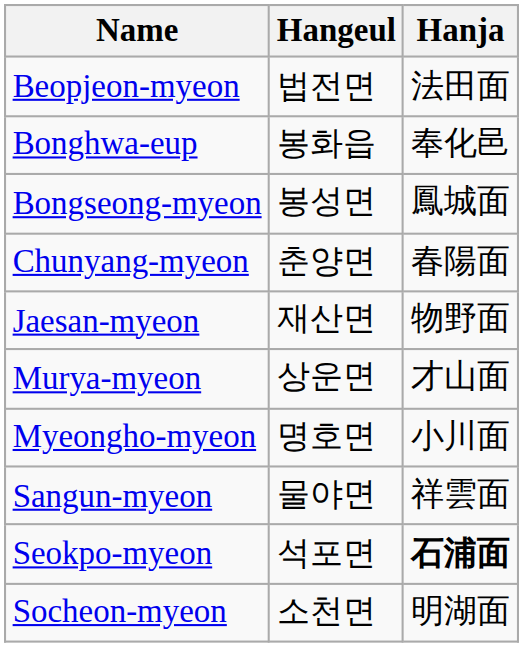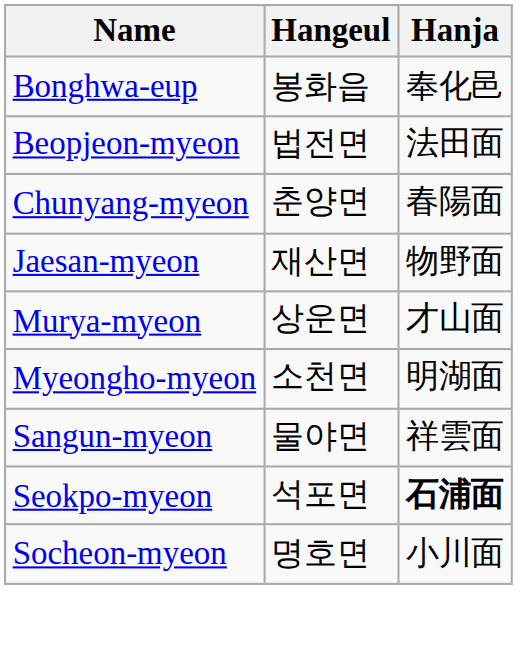rows swapped: Bonghwa-eup <-> Beopjeon-myeon
- row: Bongseong-myeon | 봉성면 | 鳳城面
Myeongho-myeon | Hangeul: 명호면 -> 소천면
Myeongho-myeon | Hanja: 小川面 -> 明湖面
Socheon-myeon | Hangeul: 소천면 -> 명호면
Socheon-myeon | Hanja: 明湖面 -> 小川面
